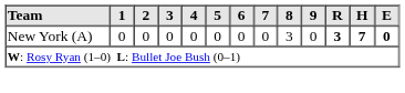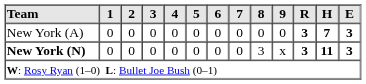New York (A) | 8: 3 -> 0
New York (A) | E: 0 -> 3
+ row: New York (N) | 0 | 0 | 0 | 0 | 0 | 0 | 0 | 3 | x | 3 | 11 | 3
